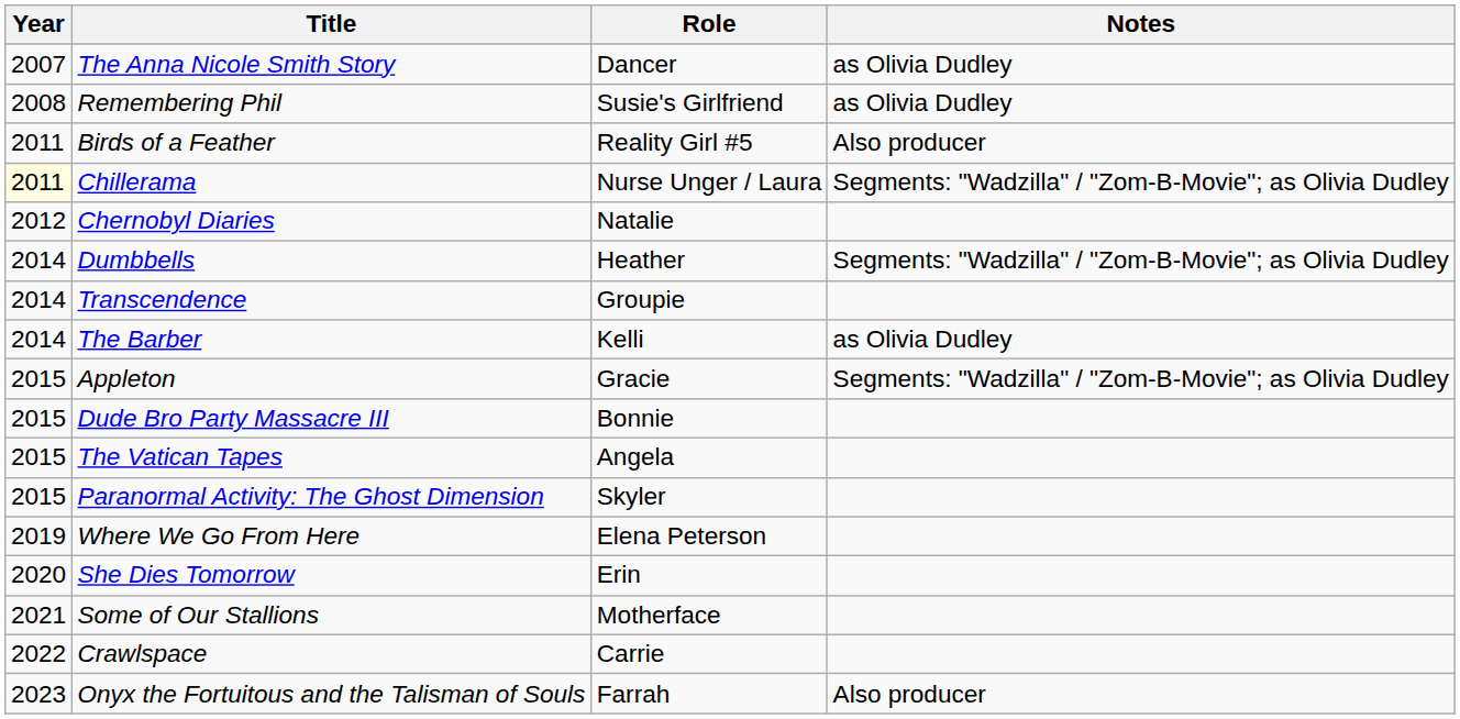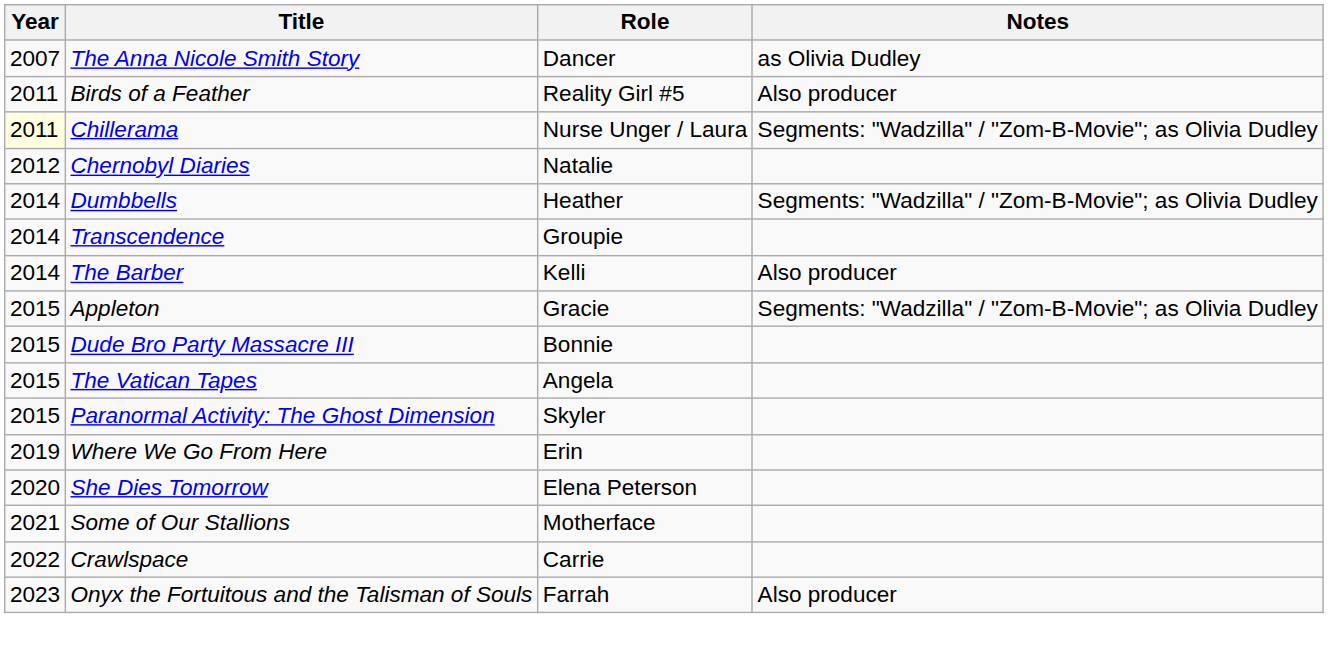- row: 2008 | Remembering Phil | Susie's Girlfriend | as Olivia Dudley
The Barber | Notes: as Olivia Dudley -> Also producer
Where We Go From Here | Role: Elena Peterson -> Erin
She Dies Tomorrow | Role: Erin -> Elena Peterson
